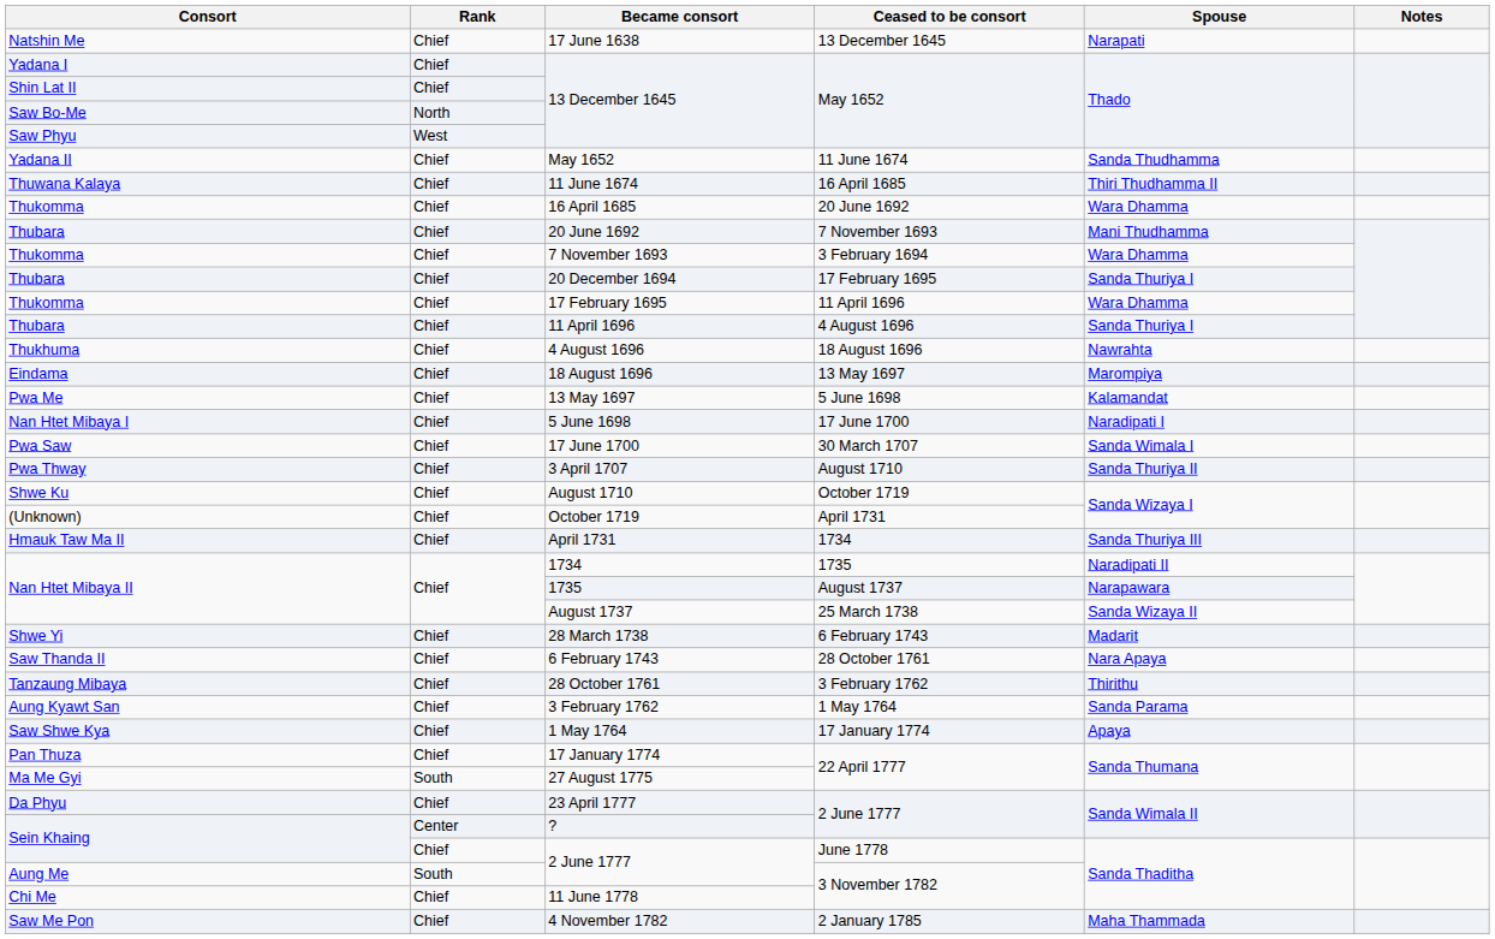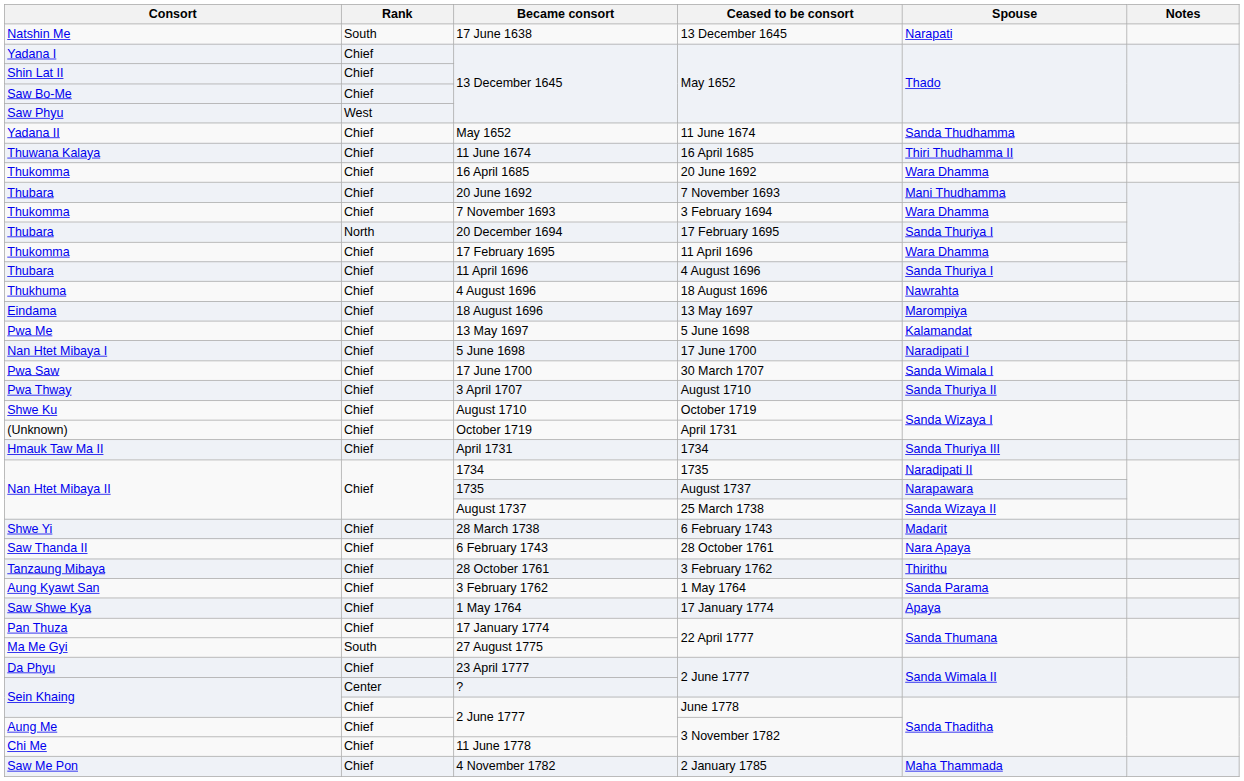17 June 1638 | Rank: Chief -> South
Saw Bo-Me / 13 December 1645 | Rank: North -> Chief
20 December 1694 | Rank: Chief -> North
Aung Me / 2 June 1777 | Rank: South -> Chief
